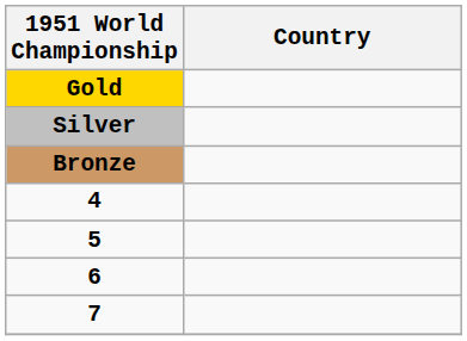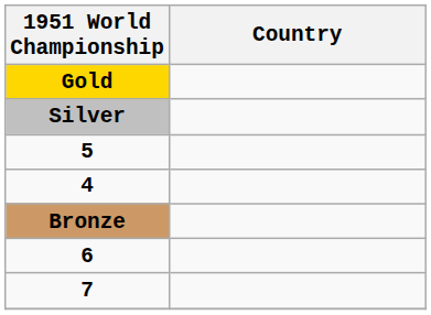rows swapped: Bronze <-> 5
